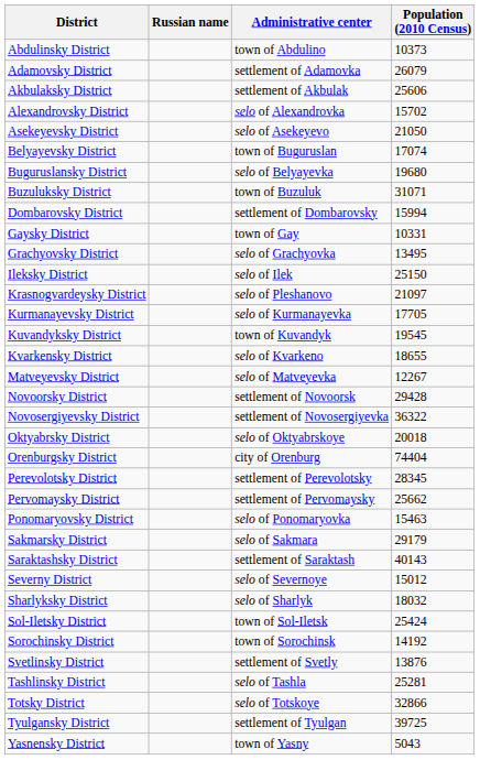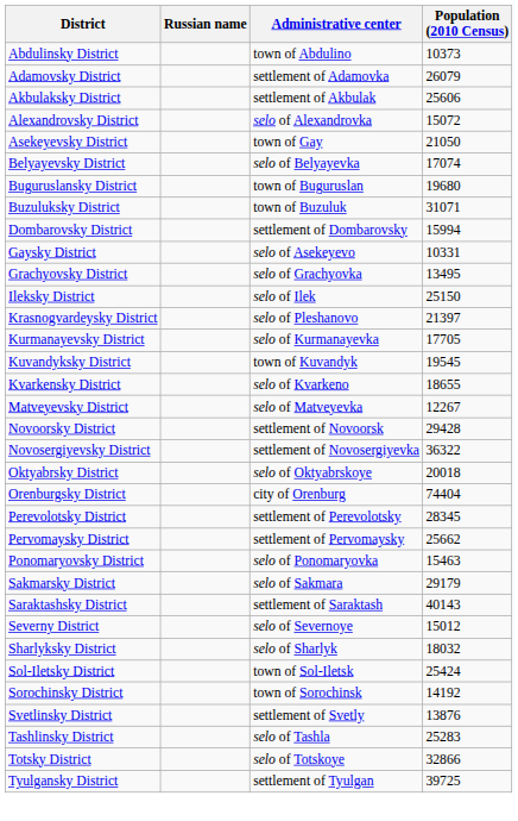Alexandrovsky District | Population (2010 Census): 15702 -> 15072
Asekeyevsky District | Administrative center: selo of Asekeyevo -> town of Gay
Belyayevsky District | Administrative center: town of Buguruslan -> selo of Belyayevka
Buguruslansky District | Administrative center: selo of Belyayevka -> town of Buguruslan
Gaysky District | Administrative center: town of Gay -> selo of Asekeyevo
Krasnogvardeysky District | Population (2010 Census): 21097 -> 21397
Tashlinsky District | Population (2010 Census): 25281 -> 25283
- row: Yasnensky District | town of Yasny | 5043
